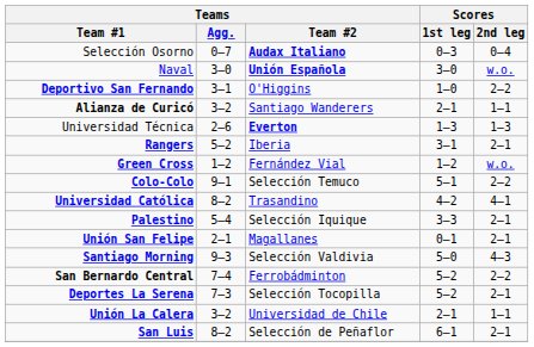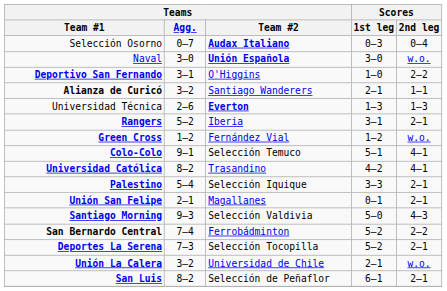Colo-Colo | Scores / 2nd leg: 2–2 -> 4–1
Unión La Calera | Scores / 2nd leg: 1–1 -> w.o.
